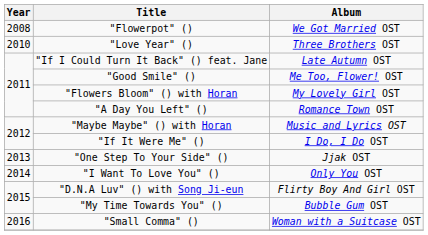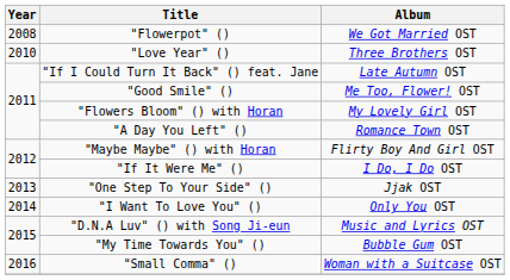"Maybe Maybe" () with Horan | Album: Music and Lyrics OST -> Flirty Boy And Girl OST
"D.N.A Luv" () with Song Ji-eun | Album: Flirty Boy And Girl OST -> Music and Lyrics OST
